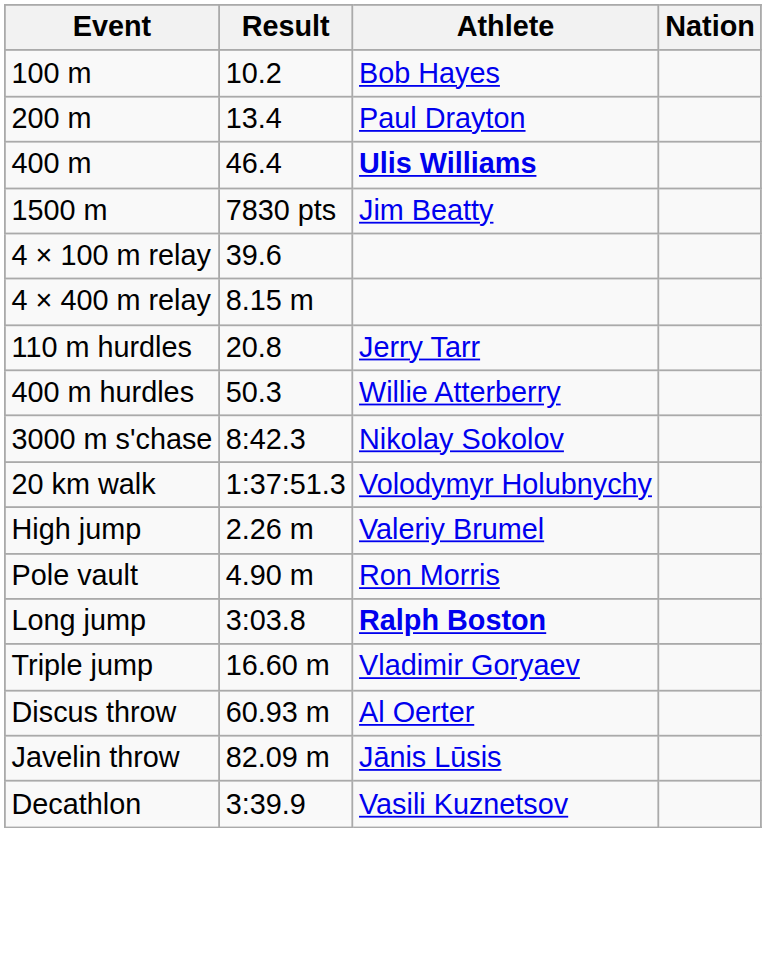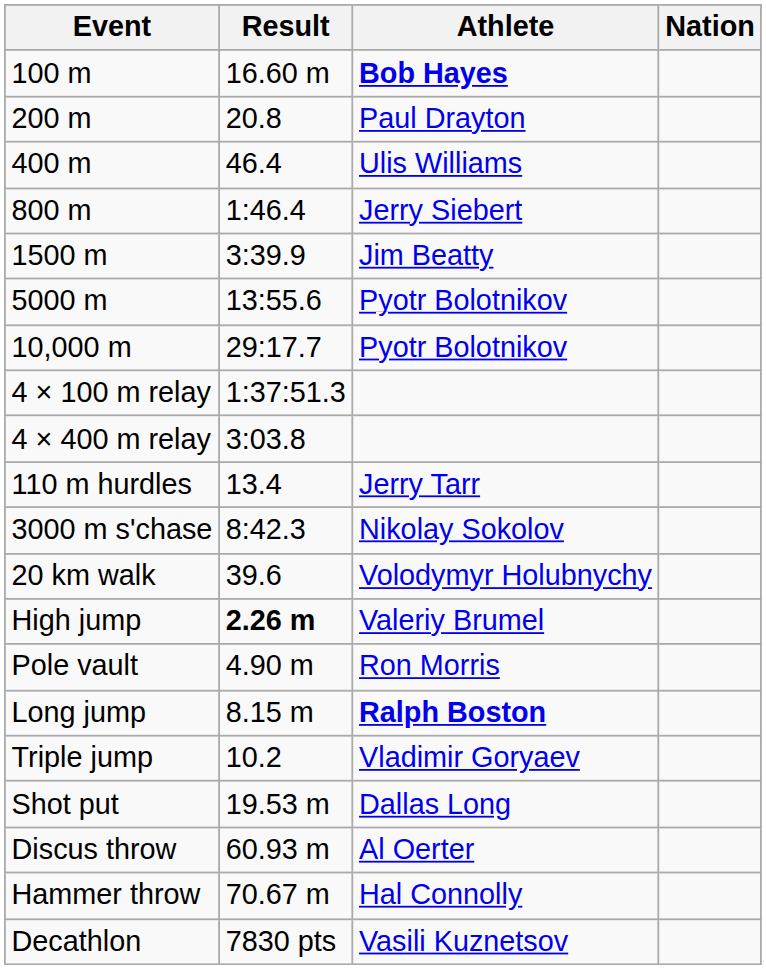100 m | Result: 10.2 -> 16.60 m
100 m | Athlete: normal -> bold
200 m | Result: 13.4 -> 20.8
400 m | Athlete: bold -> normal
+ row: 800 m | 1:46.4 | Jerry Siebert
1500 m | Result: 7830 pts -> 3:39.9
+ row: 5000 m | 13:55.6 | Pyotr Bolotnikov
+ row: 10,000 m | 29:17.7 | Pyotr Bolotnikov
4 × 100 m relay | Result: 39.6 -> 1:37:51.3
4 × 400 m relay | Result: 8.15 m -> 3:03.8
110 m hurdles | Result: 20.8 -> 13.4
- row: 400 m hurdles | 50.3 | Willie Atterberry
20 km walk | Result: 1:37:51.3 -> 39.6
High jump | Result: normal -> bold
Long jump | Result: 3:03.8 -> 8.15 m
Triple jump | Result: 16.60 m -> 10.2
+ row: Shot put | 19.53 m | Dallas Long
+ row: Hammer throw | 70.67 m | Hal Connolly
- row: Javelin throw | 82.09 m | Jānis Lūsis
Decathlon | Result: 3:39.9 -> 7830 pts
